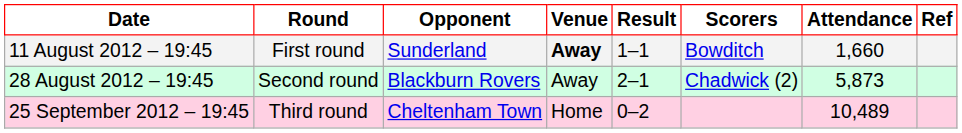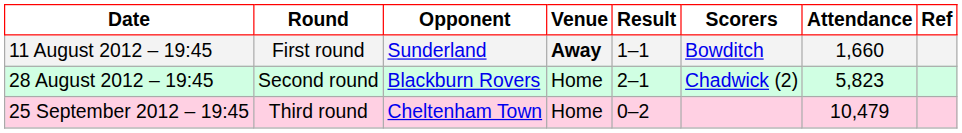28 August 2012 – 19:45 | Venue: Away -> Home
28 August 2012 – 19:45 | Attendance: 5,873 -> 5,823
25 September 2012 – 19:45 | Attendance: 10,489 -> 10,479
